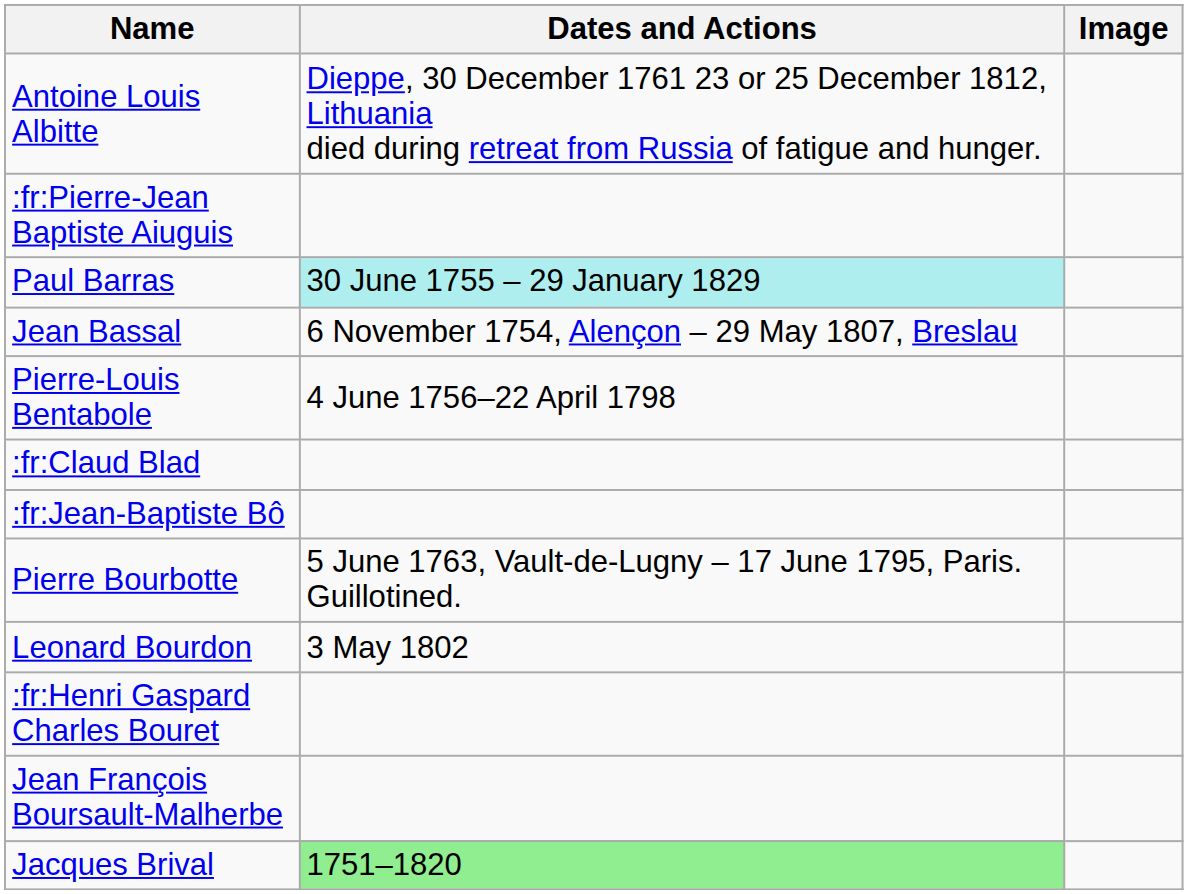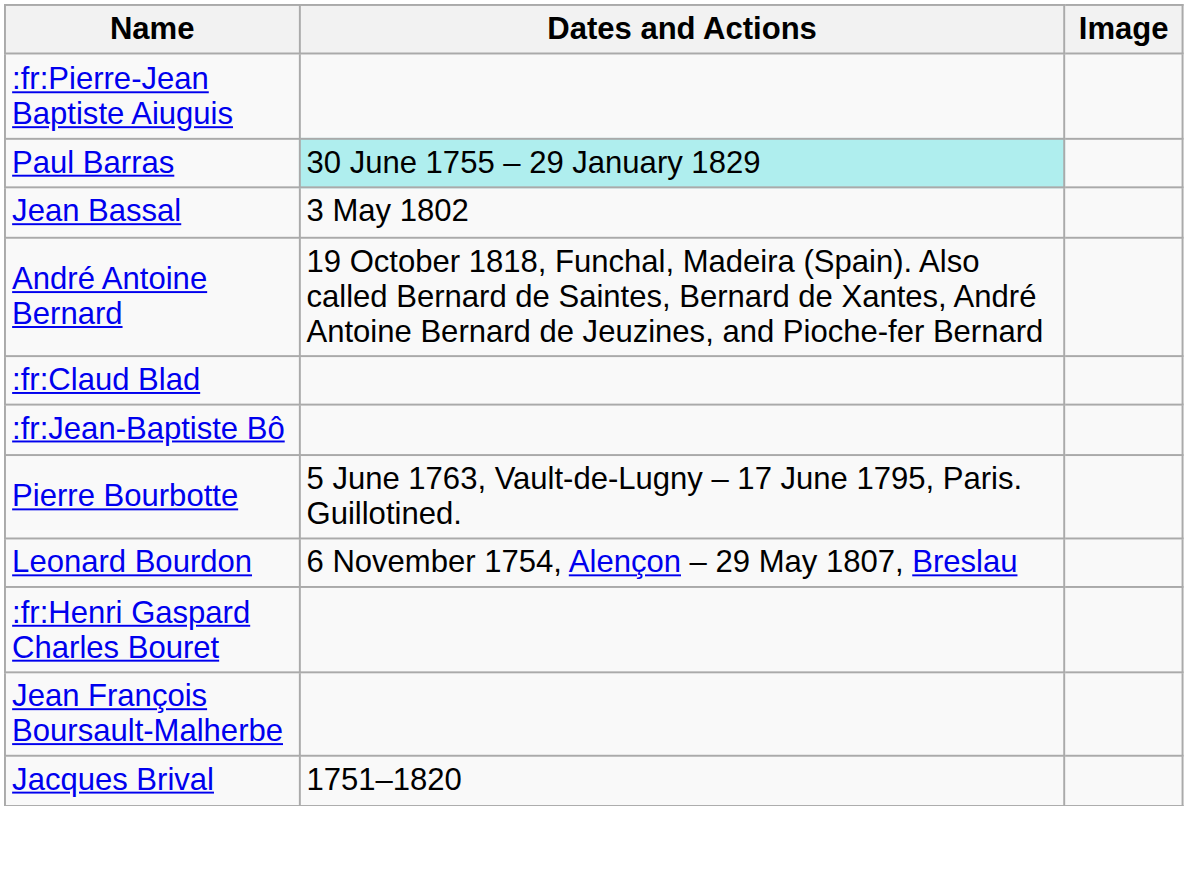- row: Antoine Louis Albitte | Dieppe, 30 December 1761 23 or 25 December 1812, Lithuania died during retreat from Russia of fatigue and hunger.
Jean Bassal | Dates and Actions: 6 November 1754, Alençon – 29 May 1807, Breslau -> 3 May 1802
- row: Pierre-Louis Bentabole | 4 June 1756–22 April 1798
+ row: André Antoine Bernard | 19 October 1818, Funchal, Madeira (Spain). Also called Bernard de Saintes, Bernard de Xantes, André Antoine Bernard de Jeuzines, and Pioche-fer Bernard
Leonard Bourdon | Dates and Actions: 3 May 1802 -> 6 November 1754, Alençon – 29 May 1807, Breslau
Jacques Brival | Dates and Actions: lightgreen background -> no background
